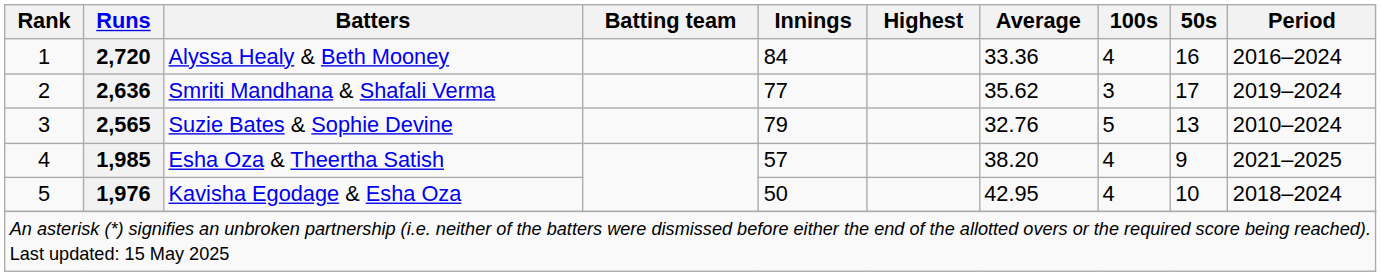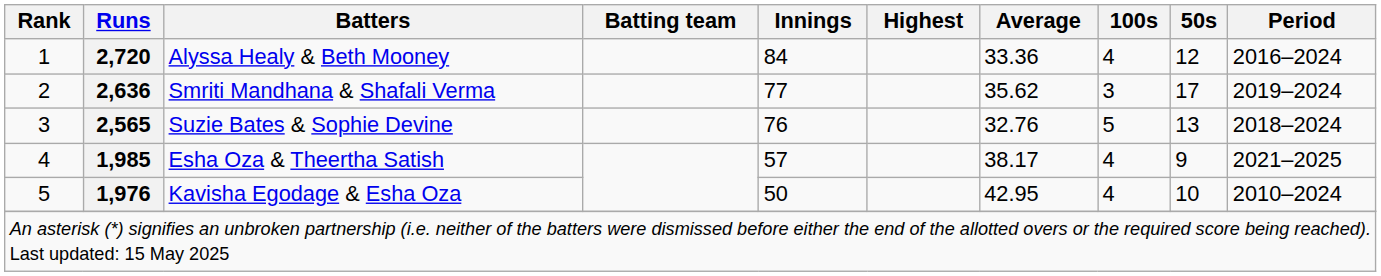Alyssa Healy & Beth Mooney | 50s: 16 -> 12
Suzie Bates & Sophie Devine | Innings: 79 -> 76
Suzie Bates & Sophie Devine | Period: 2010–2024 -> 2018–2024
Esha Oza & Theertha Satish | Average: 38.20 -> 38.17
Kavisha Egodage & Esha Oza | Period: 2018–2024 -> 2010–2024
